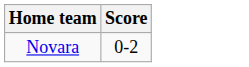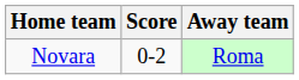+ column: Away team | Roma
